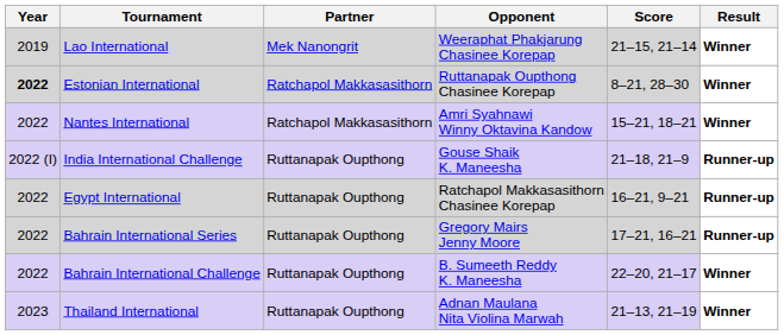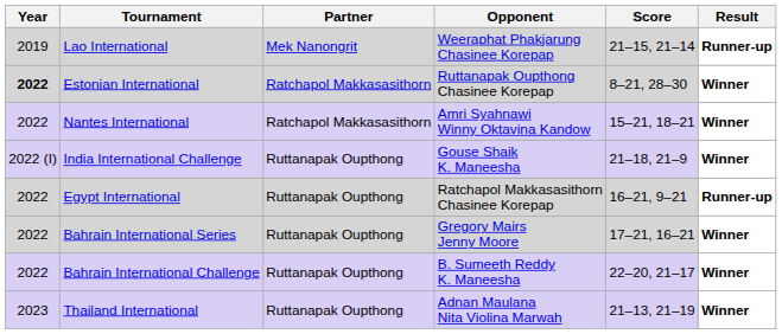Lao International | Result: Winner -> Runner-up
India International Challenge | Result: Runner-up -> Winner
Bahrain International Series | Result: Runner-up -> Winner
